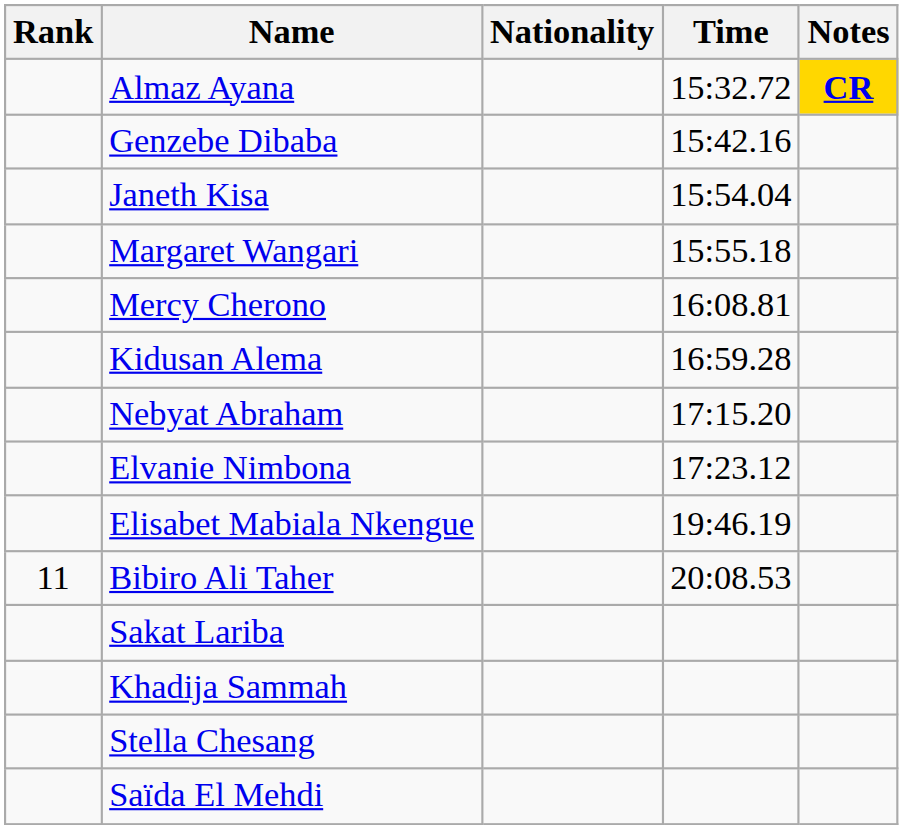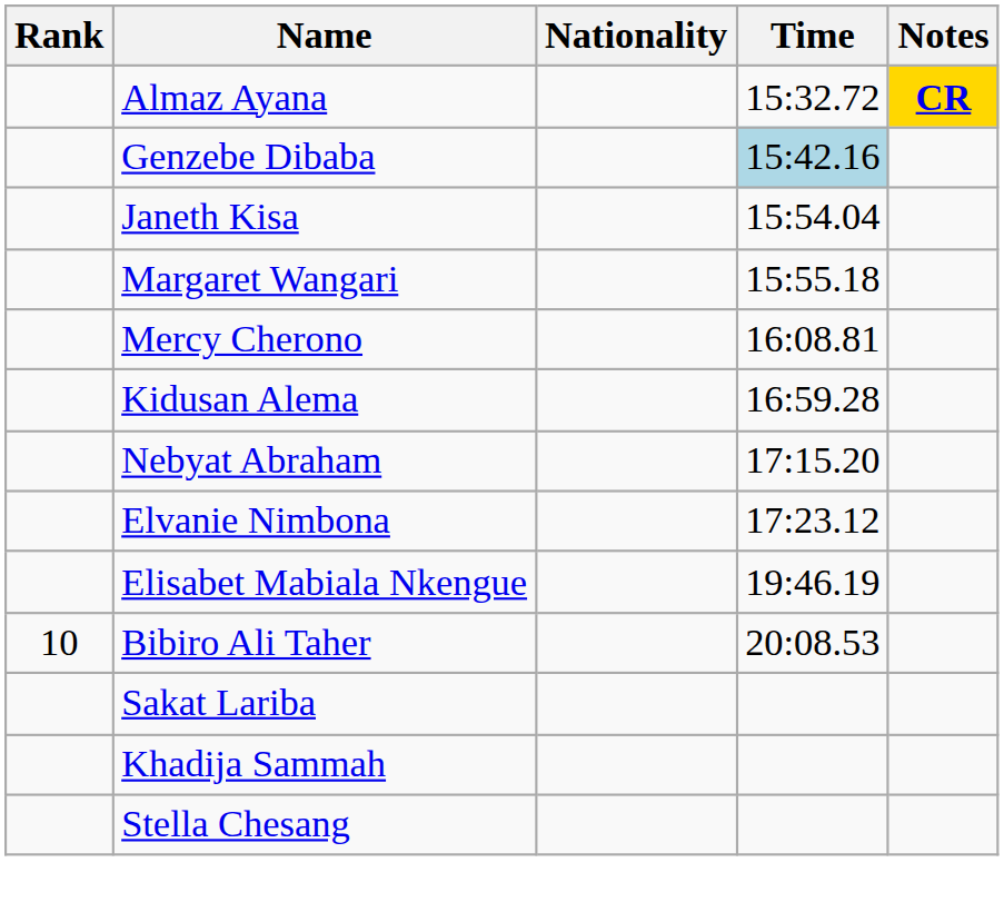Genzebe Dibaba | Time: no background -> lightblue background
Bibiro Ali Taher | Rank: 11 -> 10
- row: Saïda El Mehdi
